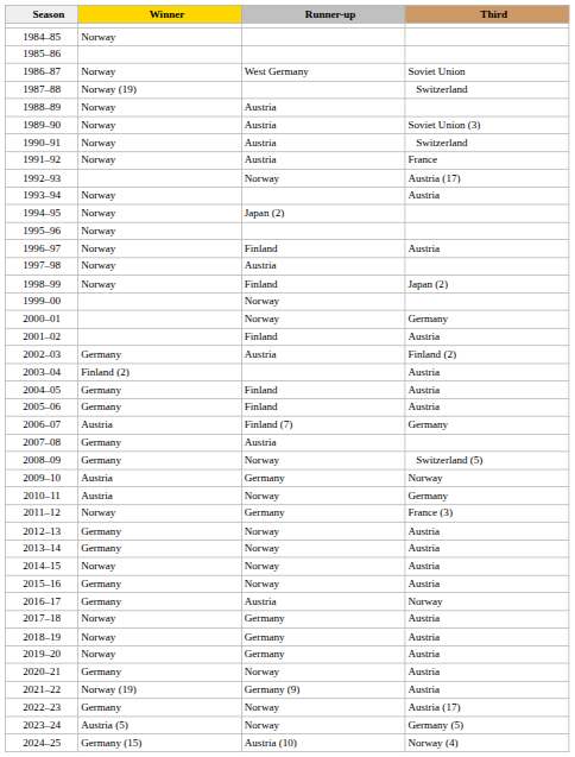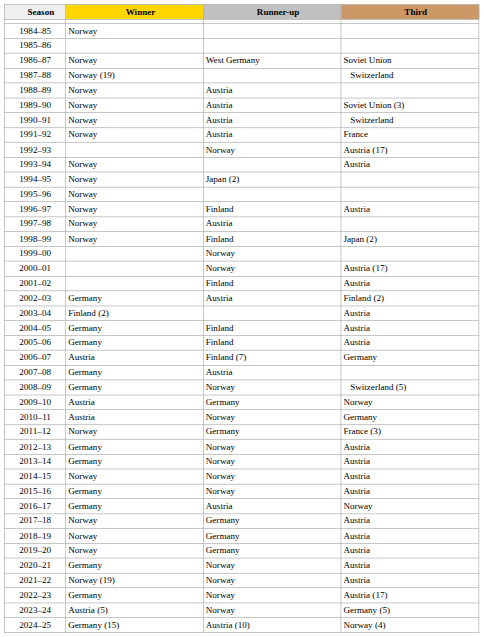2000–01 | Third: Germany -> Austria (17)
2021–22 | Runner-up: Germany (9) -> Norway
